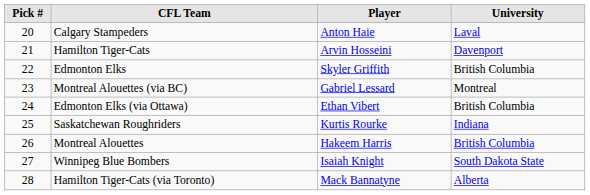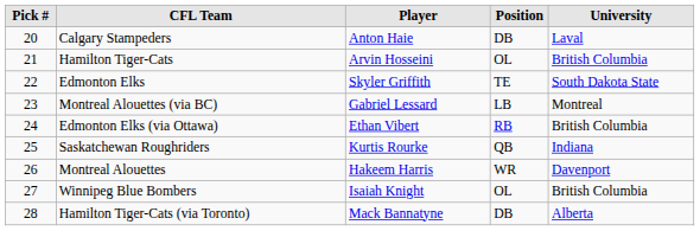+ column: Position | DB | OL | TE | LB | RB | QB | WR | OL | DB
Hamilton Tiger-Cats | University: Davenport -> British Columbia
Edmonton Elks | University: British Columbia -> South Dakota State
Montreal Alouettes | University: British Columbia -> Davenport
Winnipeg Blue Bombers | University: South Dakota State -> British Columbia
